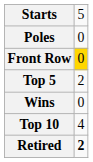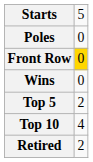rows swapped: Wins <-> Top 5
Retired | column 2: bold -> normal
